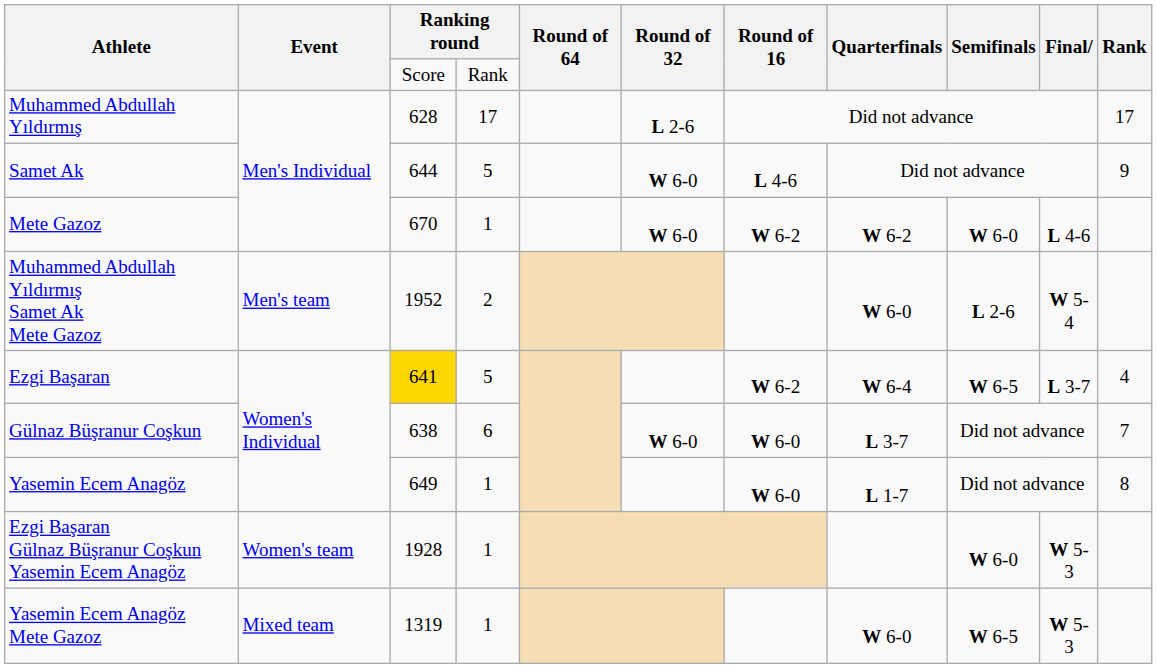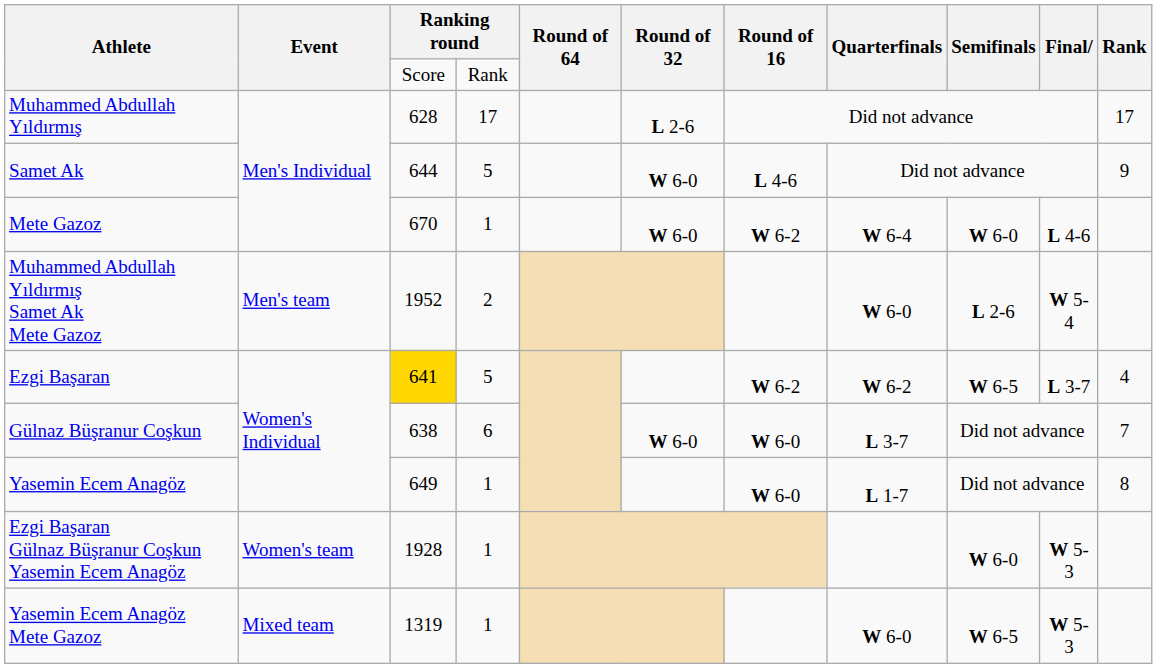Mete Gazoz | Quarterfinals: W 6-2 -> W 6-4
Ezgi Başaran | Quarterfinals: W 6-4 -> W 6-2
